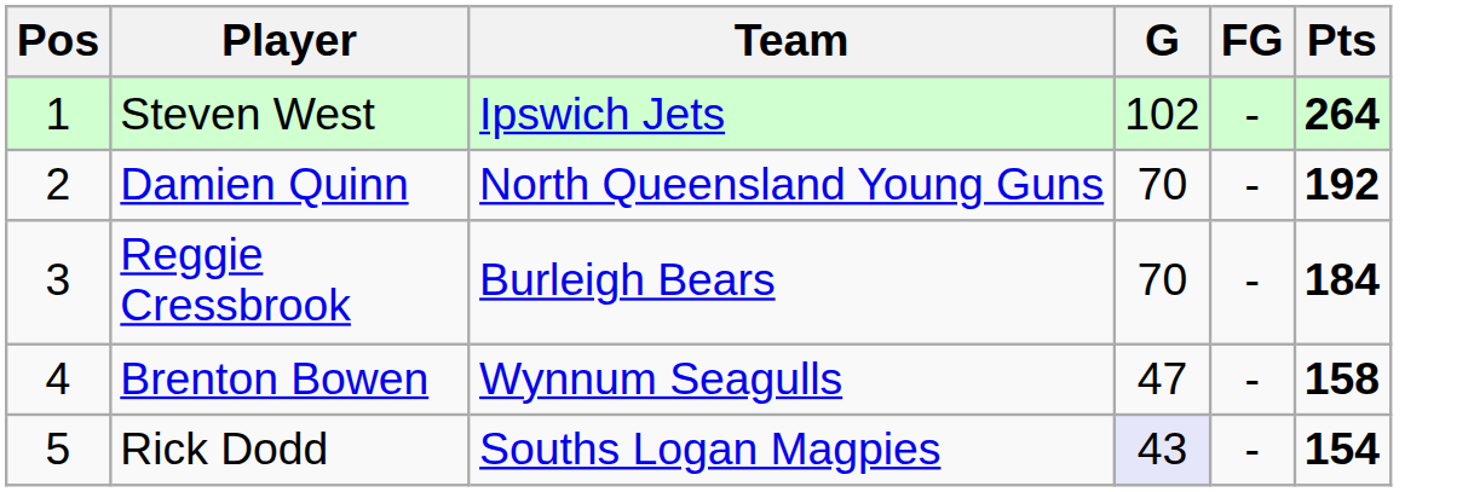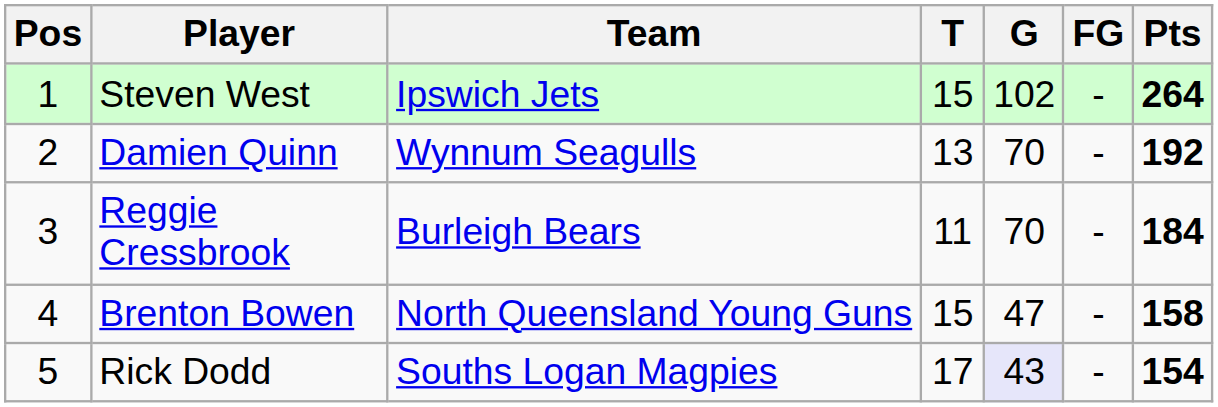+ column: T | 15 | 13 | 11 | 15 | 17
Damien Quinn | Team: North Queensland Young Guns -> Wynnum Seagulls
Brenton Bowen | Team: Wynnum Seagulls -> North Queensland Young Guns
